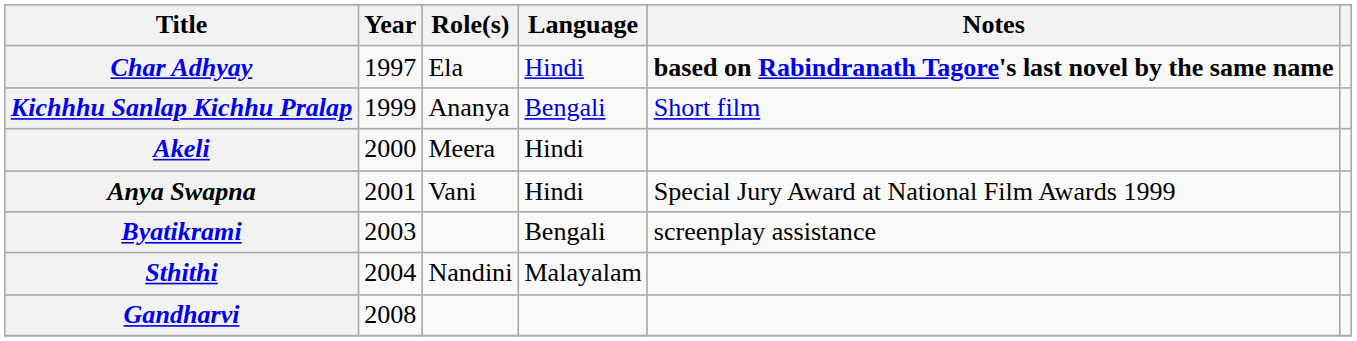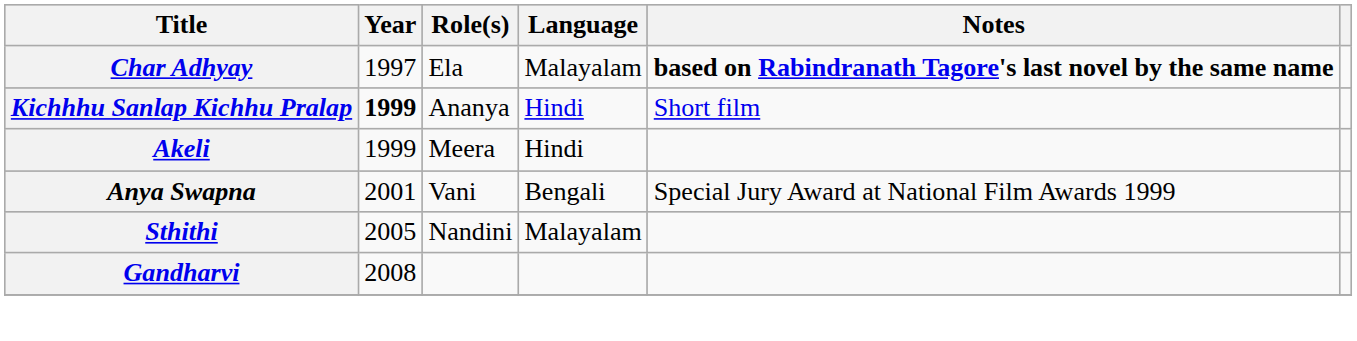Char Adhyay | Language: Hindi -> Malayalam
Kichhhu Sanlap Kichhu Pralap | Year: normal -> bold
Kichhhu Sanlap Kichhu Pralap | Language: Bengali -> Hindi
Akeli | Year: 2000 -> 1999
Anya Swapna | Language: Hindi -> Bengali
- row: Byatikrami | 2003 | Bengali | screenplay assistance
Sthithi | Year: 2004 -> 2005
